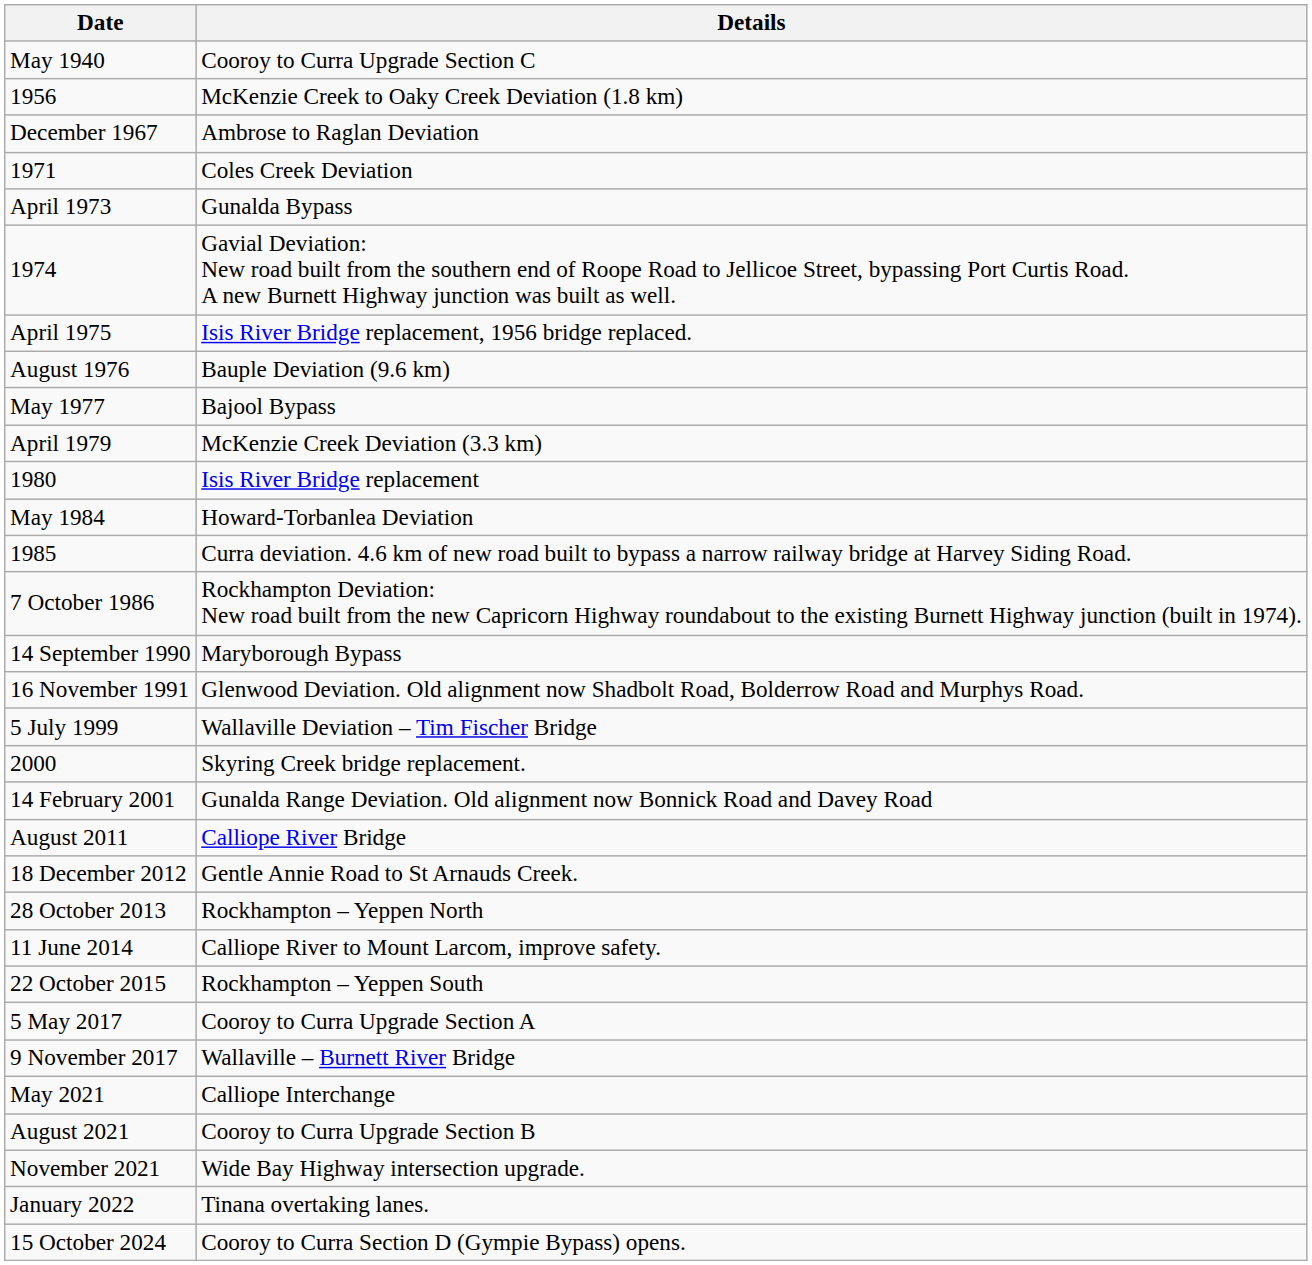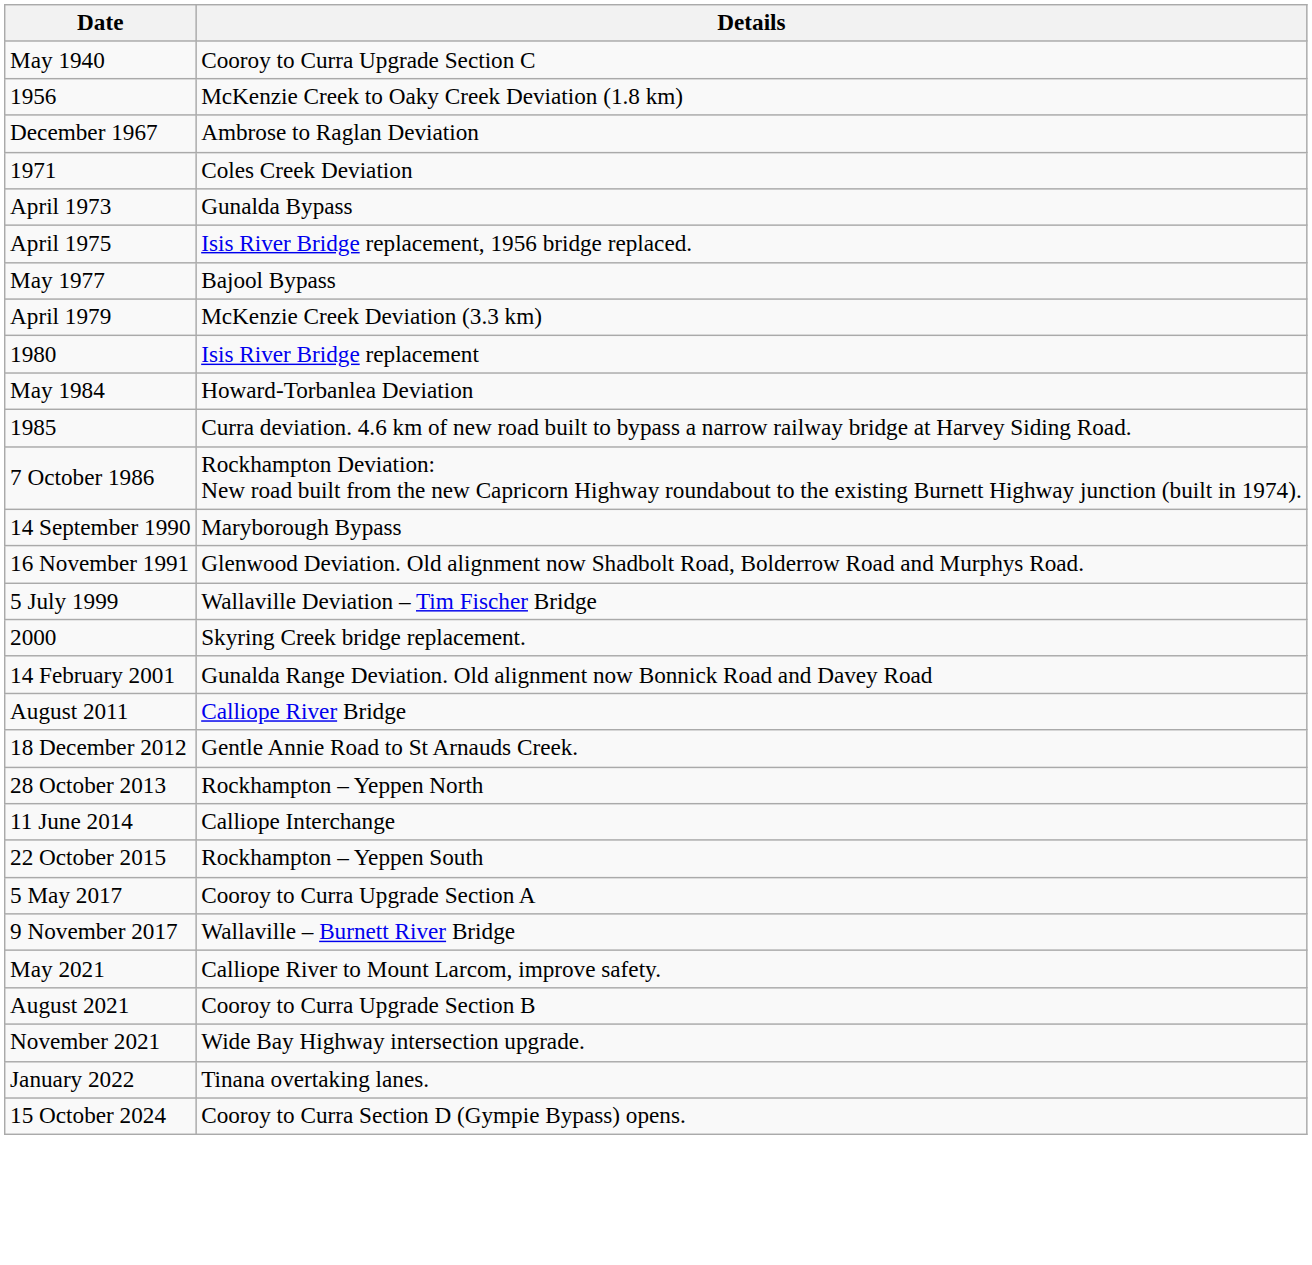- row: 1974 | Gavial Deviation: New road built from the southern end of Roope Road to Jellicoe Street, bypassing Port Curtis Road. A new Burnett Highway junction was built as well.
- row: August 1976 | Bauple Deviation (9.6 km)
11 June 2014 | Details: Calliope River to Mount Larcom, improve safety. -> Calliope Interchange
May 2021 | Details: Calliope Interchange -> Calliope River to Mount Larcom, improve safety.
